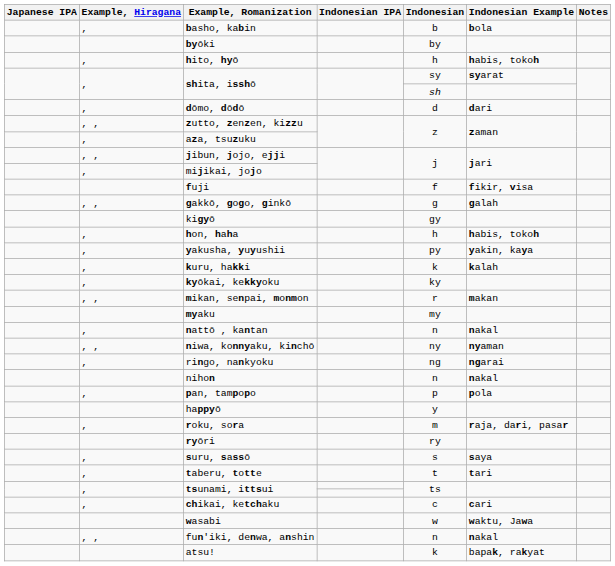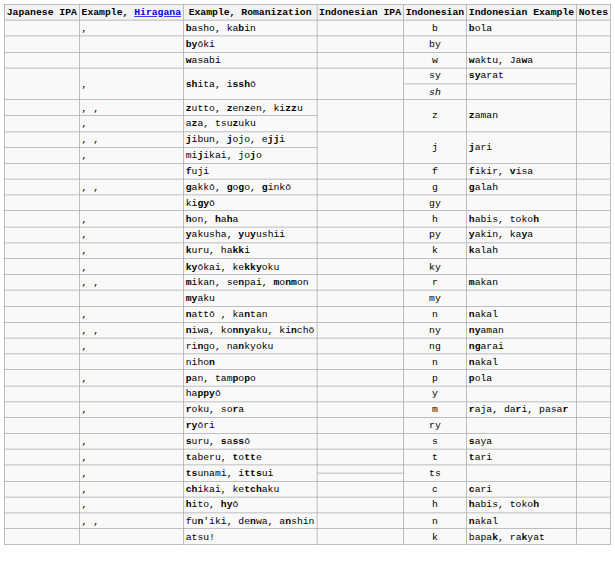rows swapped: hito, hyō <-> wasabi
- row: , | dōmo, dōdō | d | dari
